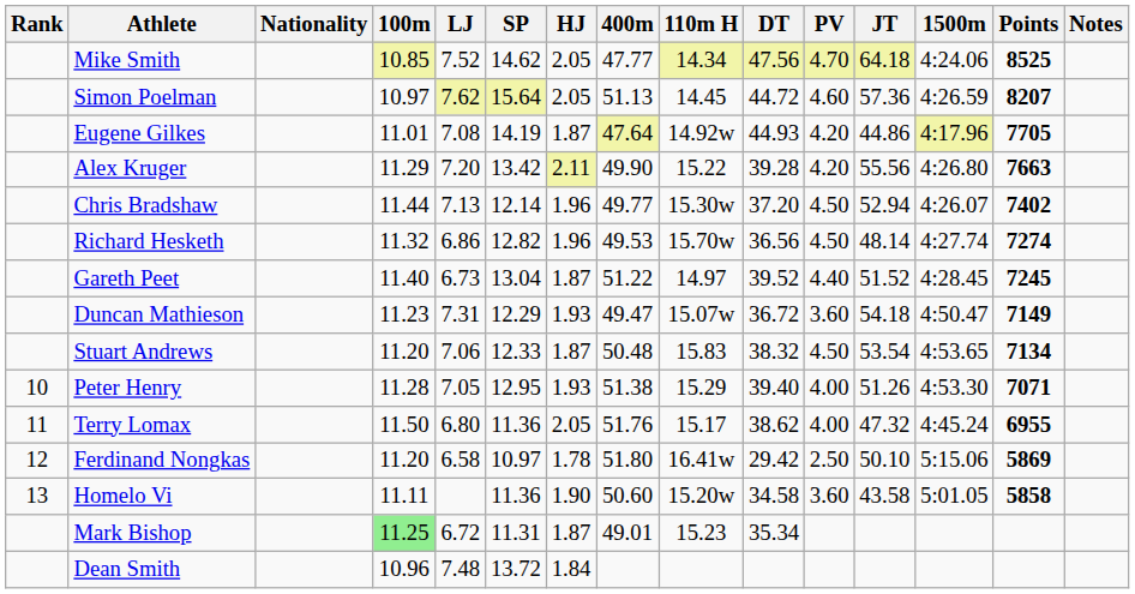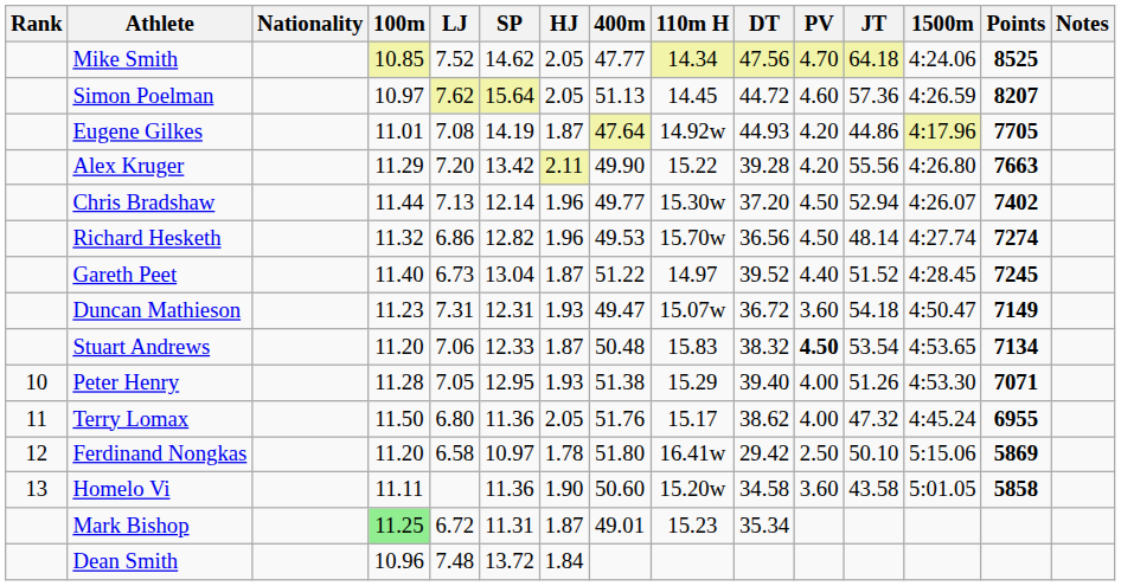Duncan Mathieson | SP: 12.29 -> 12.31
Stuart Andrews | PV: normal -> bold
